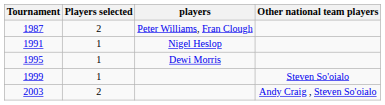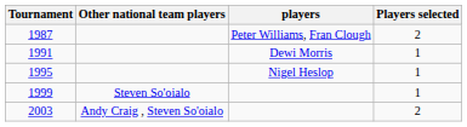columns swapped: Players selected <-> Other national team players
1991 | players: Nigel Heslop -> Dewi Morris
1995 | players: Dewi Morris -> Nigel Heslop
